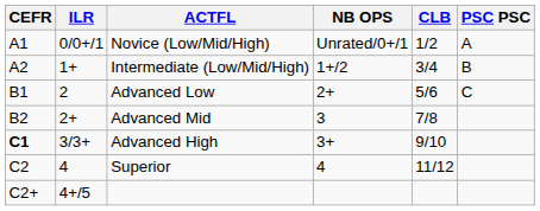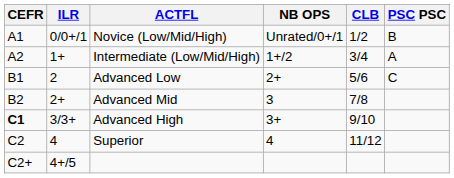Novice (Low/Mid/High) | PSC PSC: A -> B
Intermediate (Low/Mid/High) | PSC PSC: B -> A
